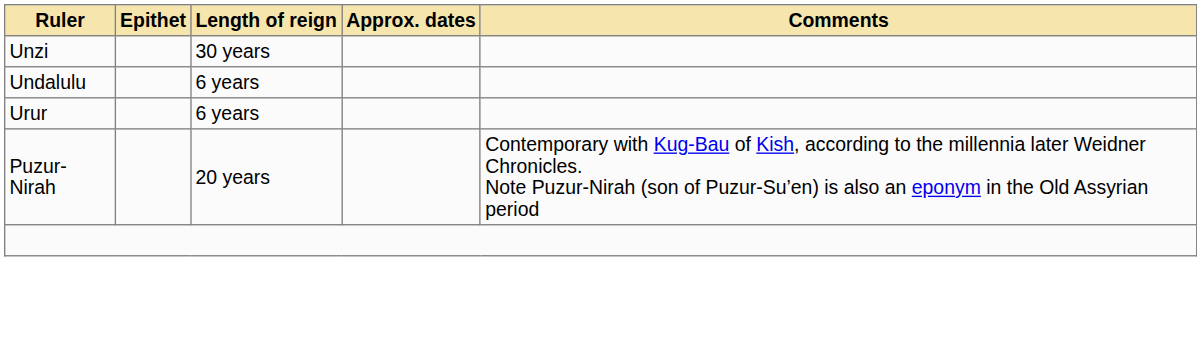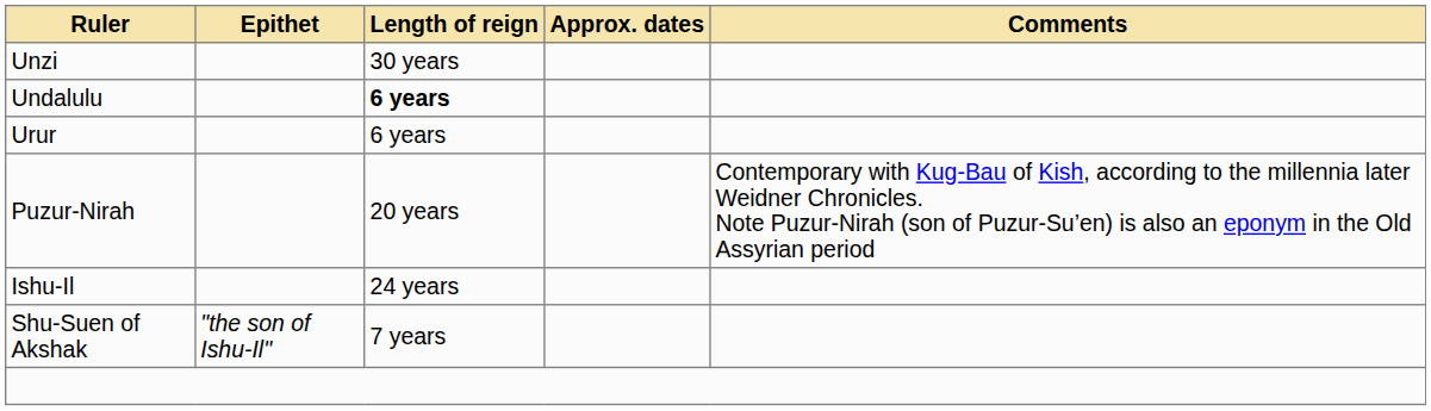Undalulu | Length of reign: normal -> bold
+ row: Ishu-Il | 24 years
+ row: Shu-Suen of Akshak | "the son of Ishu-Il" | 7 years
